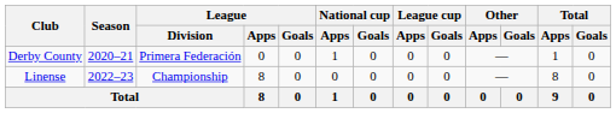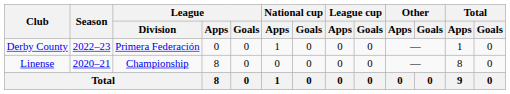Derby County | Season: 2020–21 -> 2022–23
Linense | Season: 2022–23 -> 2020–21
